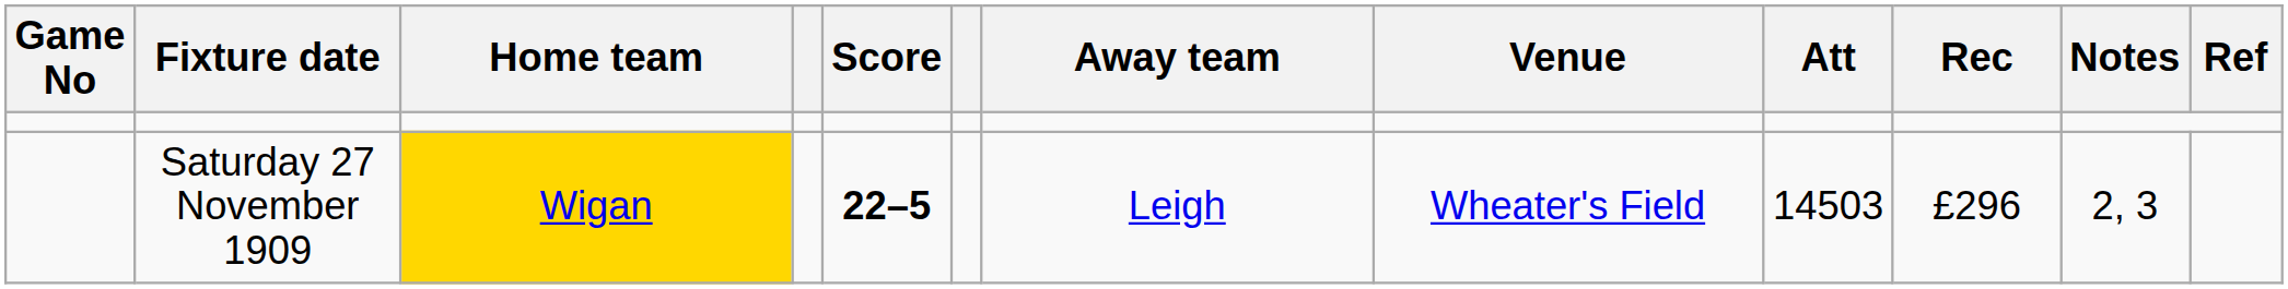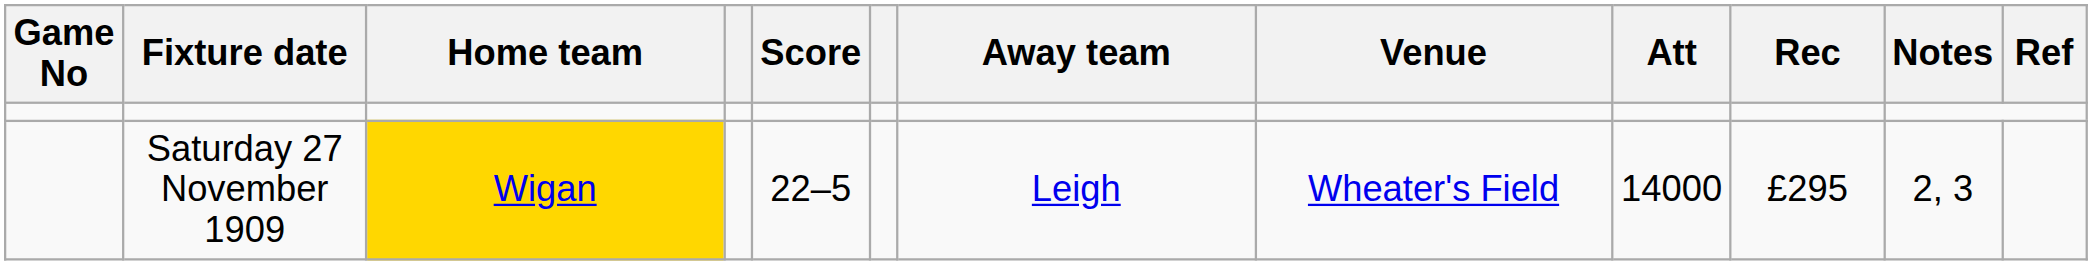Saturday 27 November 1909 | Score: bold -> normal
Saturday 27 November 1909 | Att: 14503 -> 14000
Saturday 27 November 1909 | Rec: £296 -> £295
